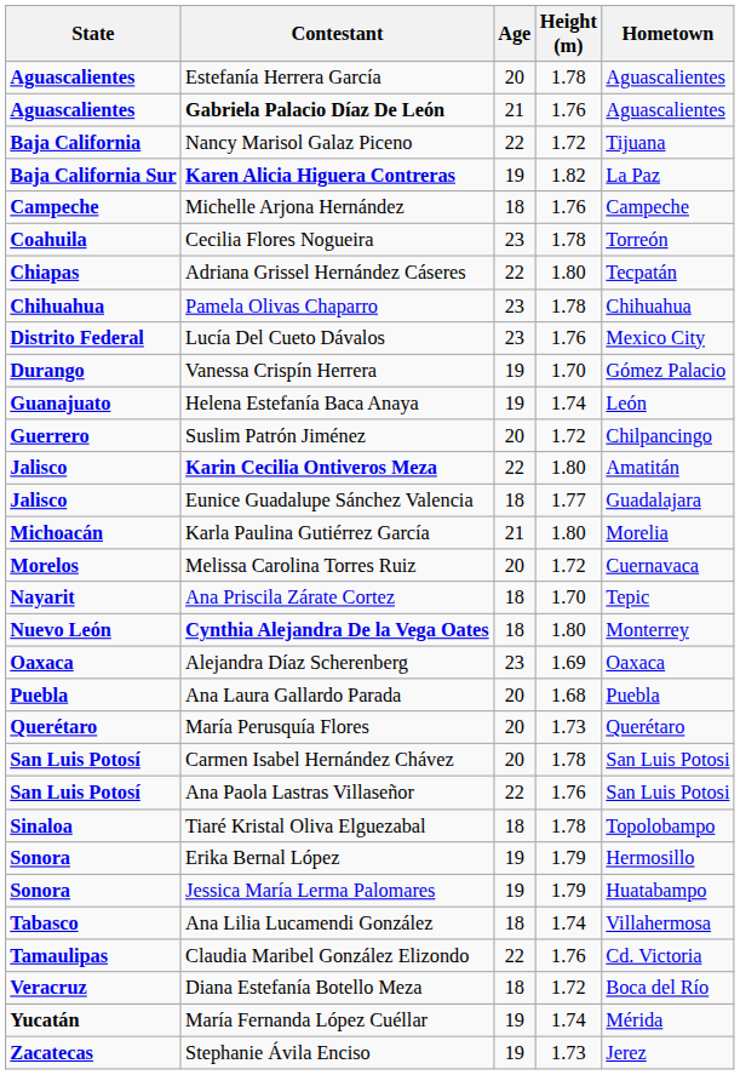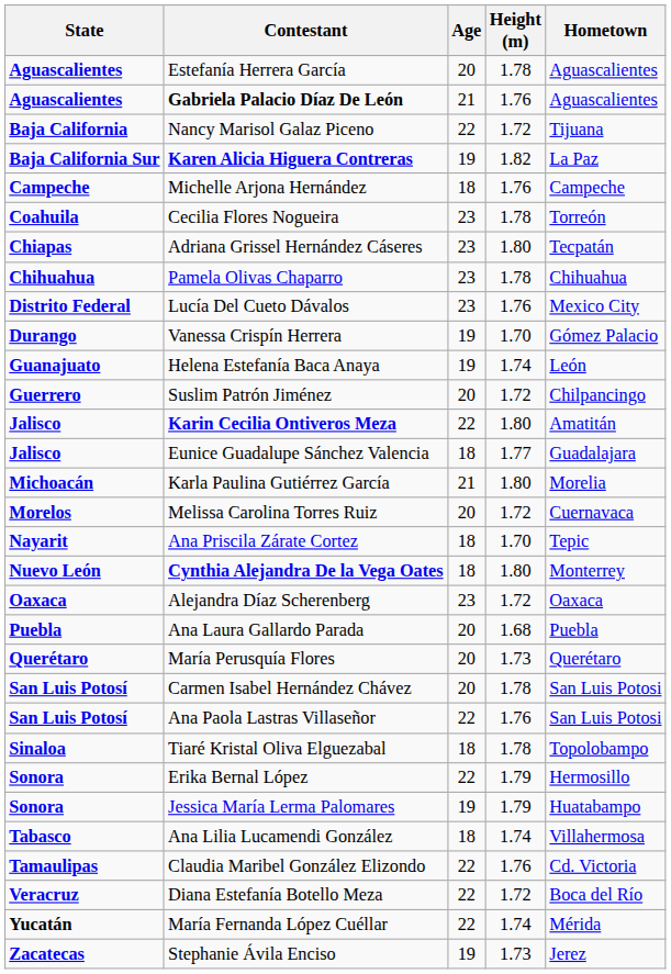Adriana Grissel Hernández Cáseres | Age: 22 -> 23
Alejandra Díaz Scherenberg | Height (m): 1.69 -> 1.72
Erika Bernal López | Age: 19 -> 22
Diana Estefanía Botello Meza | Age: 18 -> 22
María Fernanda López Cuéllar | Age: 19 -> 22
